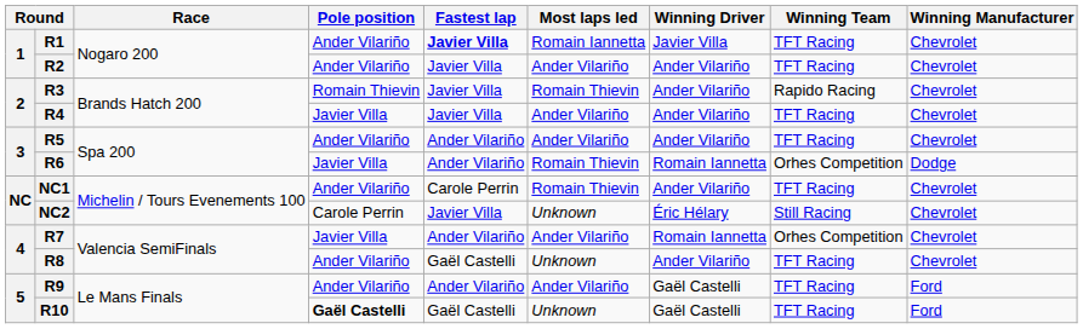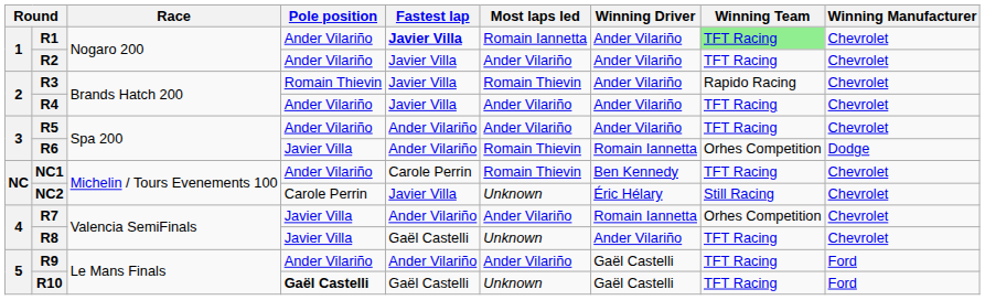R1 | Winning Driver: Javier Villa -> Ander Vilariño
R1 | Winning Team: no background -> lightgreen background
R4 | Pole position: Javier Villa -> Ander Vilariño
NC1 | Winning Driver: Ander Vilariño -> Ben Kennedy
R8 | Pole position: Ander Vilariño -> Javier Villa
